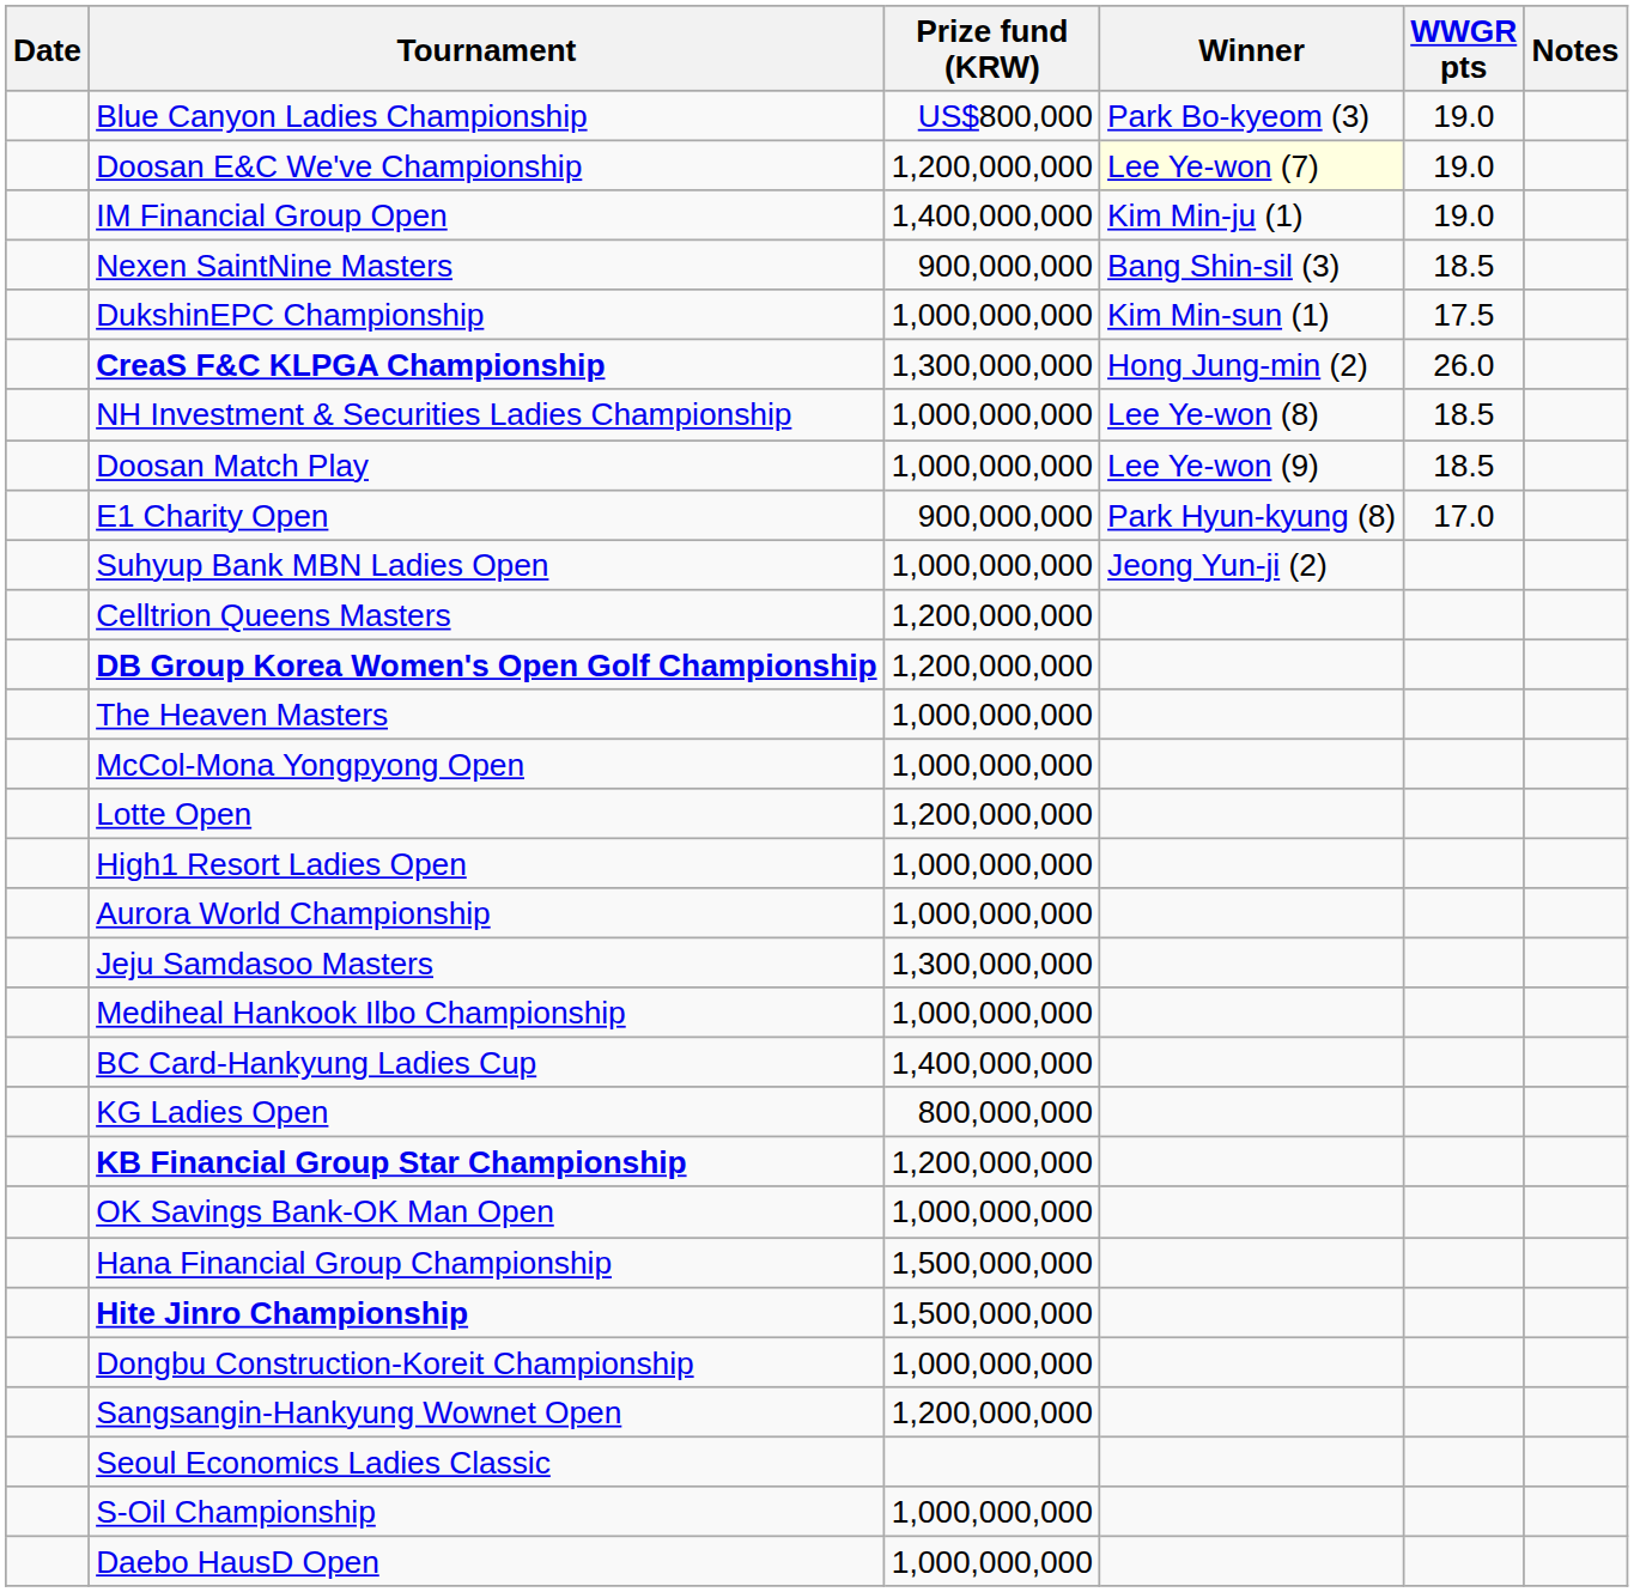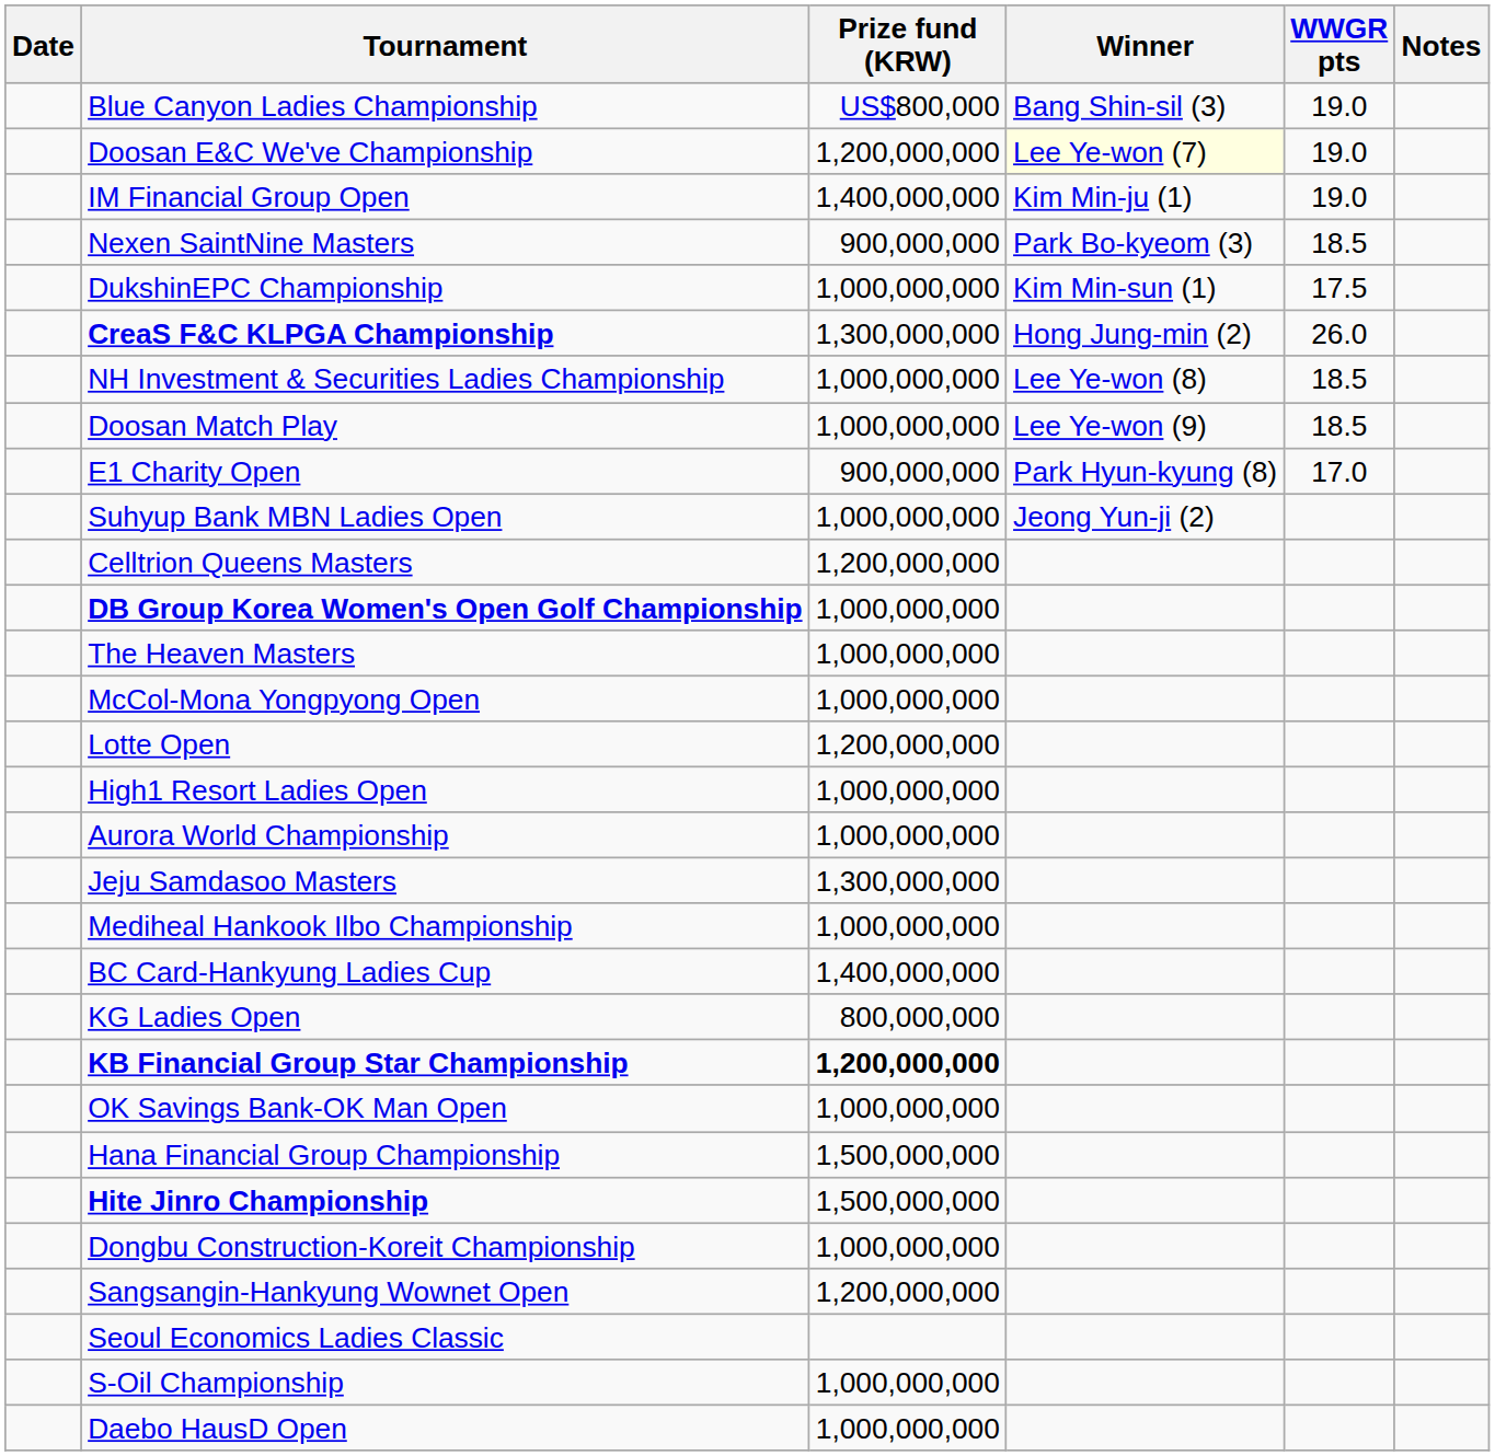Blue Canyon Ladies Championship | Winner: Park Bo-kyeom (3) -> Bang Shin-sil (3)
Nexen SaintNine Masters | Winner: Bang Shin-sil (3) -> Park Bo-kyeom (3)
DB Group Korea Women's Open Golf Championship | Prize fund (KRW): 1,200,000,000 -> 1,000,000,000
KB Financial Group Star Championship | Prize fund (KRW): normal -> bold
